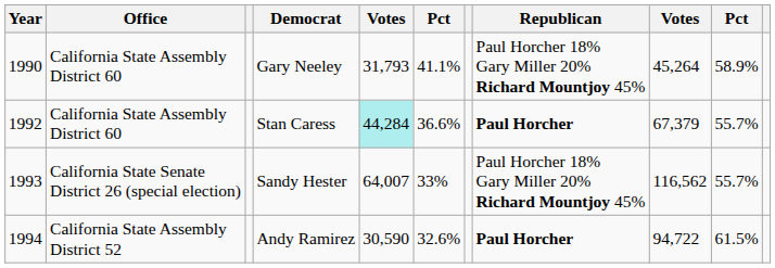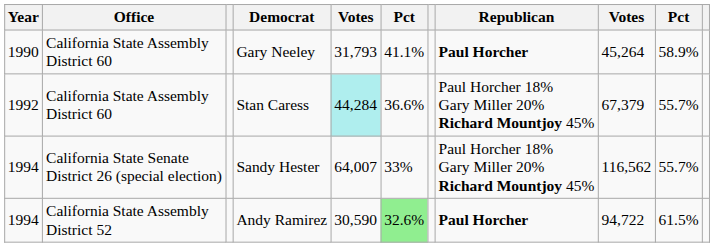Gary Neeley | Republican: Paul Horcher 18% Gary Miller 20% Richard Mountjoy 45% -> Paul Horcher
Stan Caress | Republican: Paul Horcher -> Paul Horcher 18% Gary Miller 20% Richard Mountjoy 45%
Sandy Hester | Year: 1993 -> 1994
Andy Ramirez | column 6: no background -> lightgreen background
